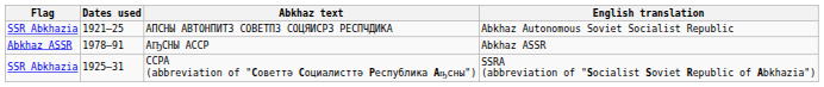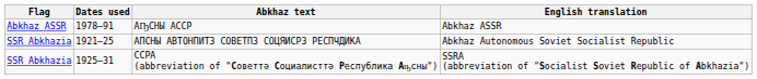rows swapped: АҦСНЫ АССР <-> АПСНЫ AВТОНПИТЗ СОВЕТПЗ СОЦЯИСРЗ РЕСПЧДИКА
